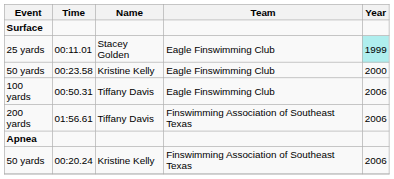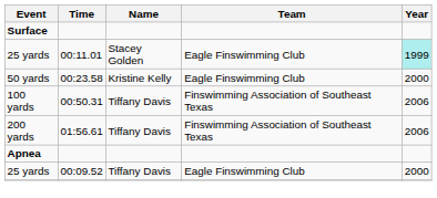00:50.31 | Team: Eagle Finswimming Club -> Finswimming Association of Southeast Texas
+ row: 25 yards | 00:09.52 | Tiffany Davis | Eagle Finswimming Club | 2000
- row: 50 yards | 00:20.24 | Kristine Kelly | Finswimming Association of Southeast Texas | 2006
